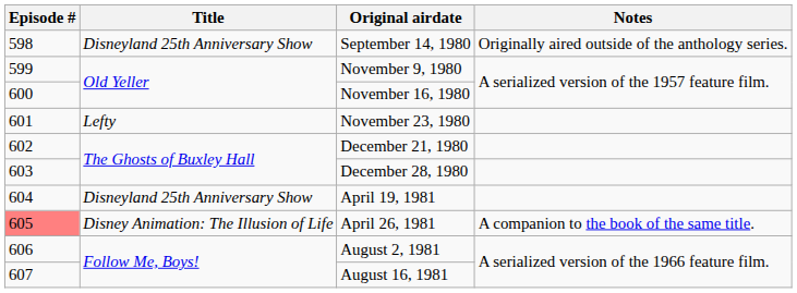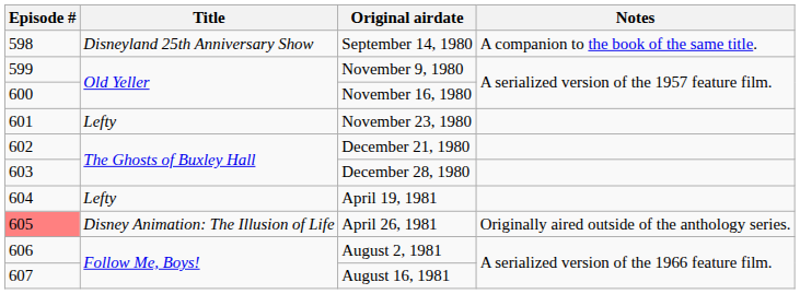September 14, 1980 | Notes: Originally aired outside of the anthology series. -> A companion to the book of the same title.
April 19, 1981 | Title: Disneyland 25th Anniversary Show -> Lefty
April 26, 1981 | Notes: A companion to the book of the same title. -> Originally aired outside of the anthology series.
